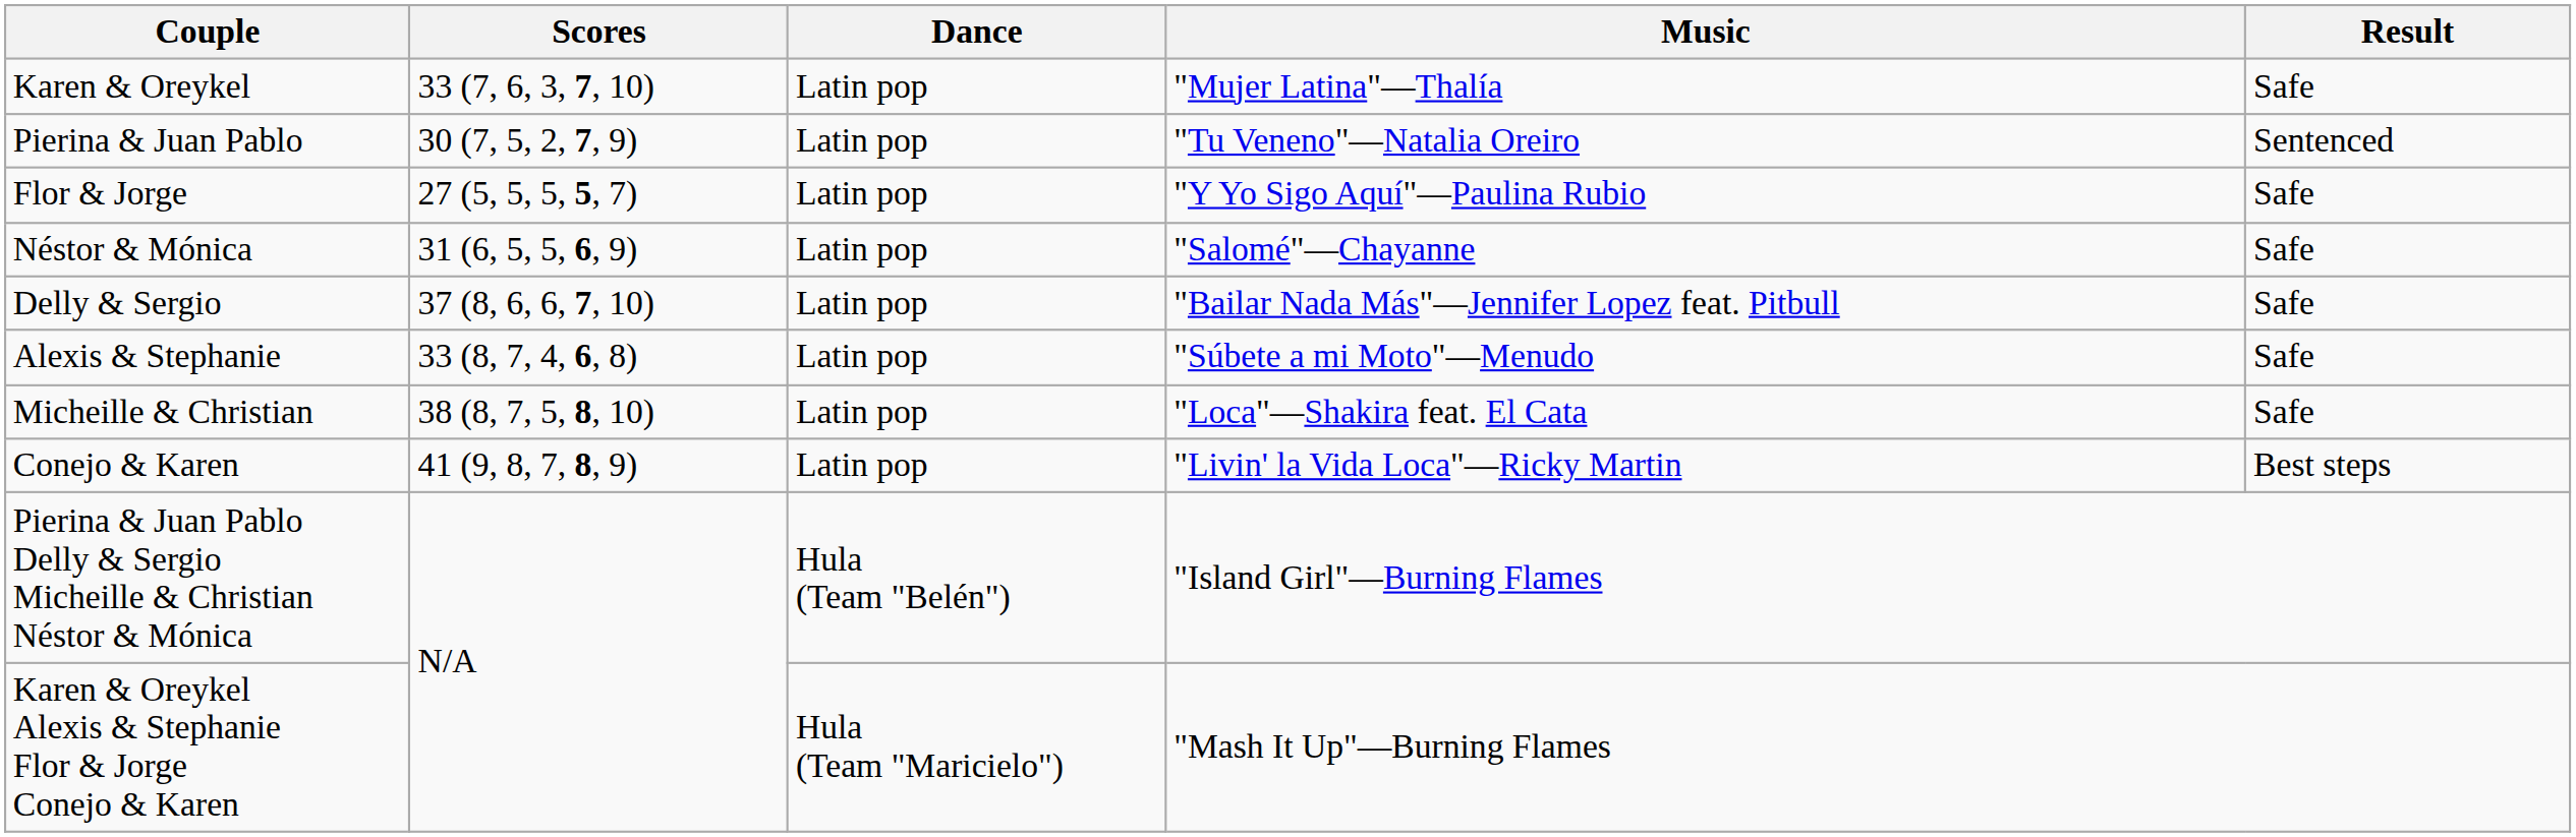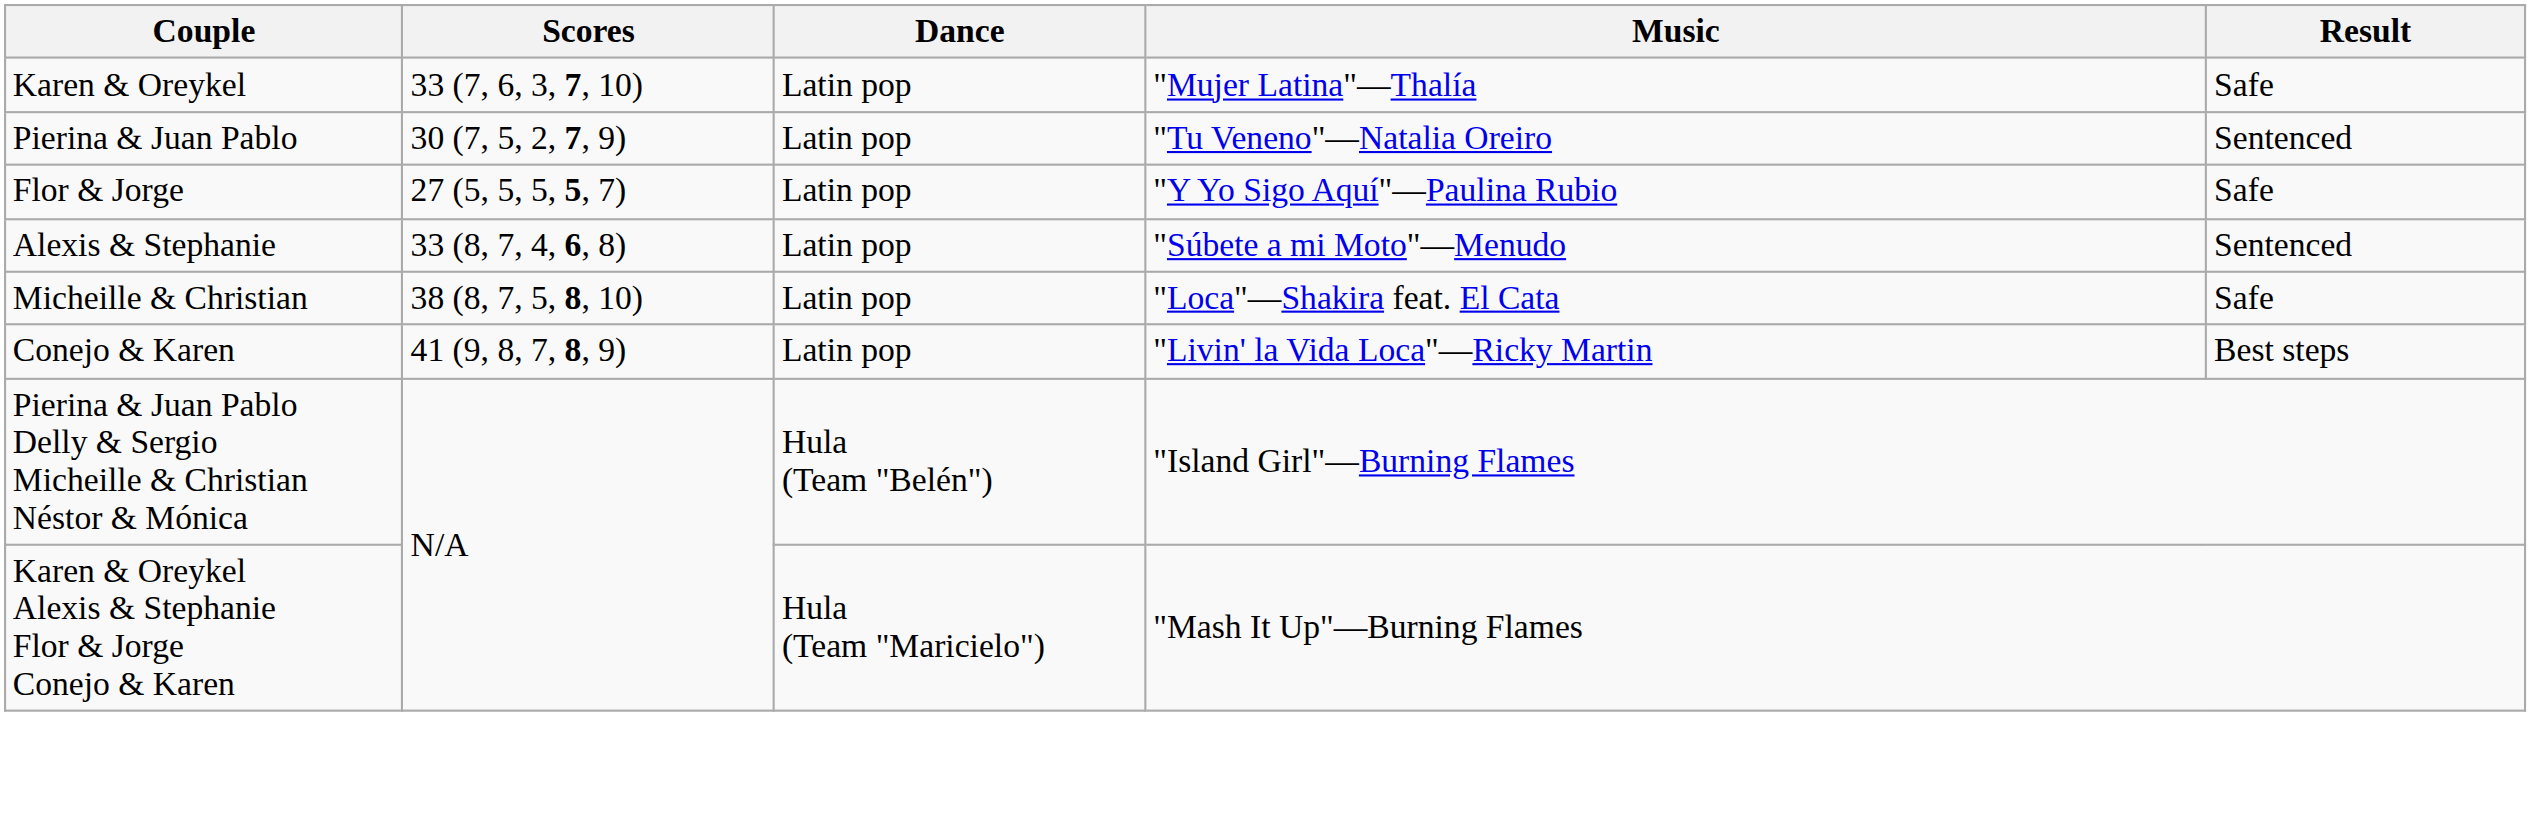- row: Néstor & Mónica | 31 (6, 5, 5, 6, 9) | Latin pop | "Salomé"—Chayanne | Safe
- row: Delly & Sergio | 37 (8, 6, 6, 7, 10) | Latin pop | "Bailar Nada Más"—Jennifer Lopez feat. Pitbull | Safe
Alexis & Stephanie | Result: Safe -> Sentenced
